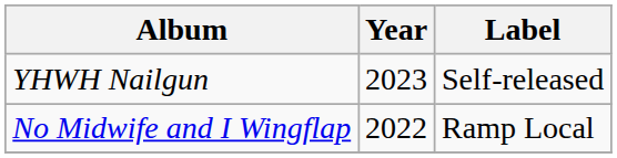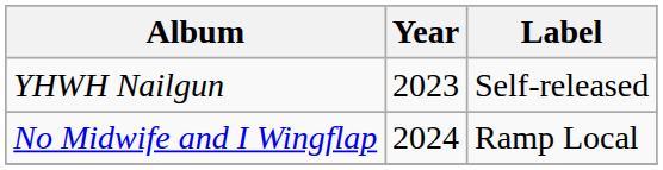No Midwife and I Wingflap | Year: 2022 -> 2024
